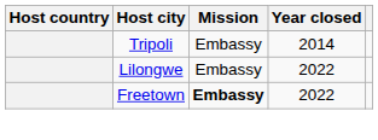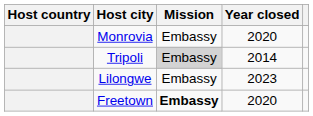+ row: Monrovia | Embassy | 2020
Tripoli | Mission: no background -> lightgrey background
Lilongwe | Year closed: 2022 -> 2023
Freetown | Year closed: 2022 -> 2020
